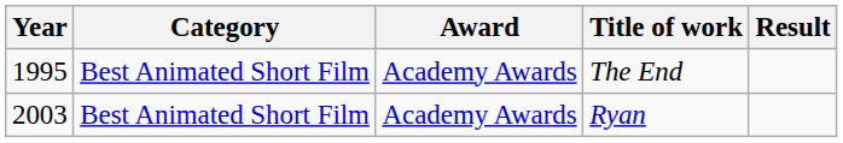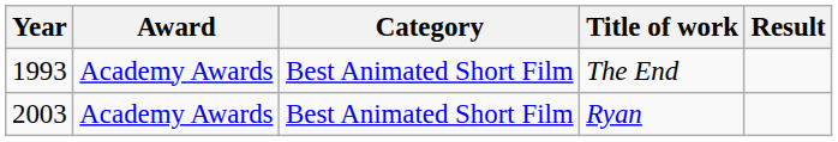columns swapped: Award <-> Category
The End | Year: 1995 -> 1993
